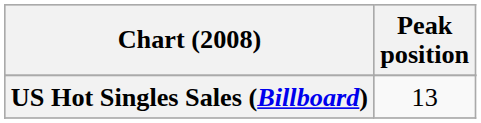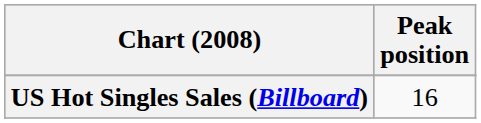US Hot Singles Sales (Billboard) | Peak position: 13 -> 16
